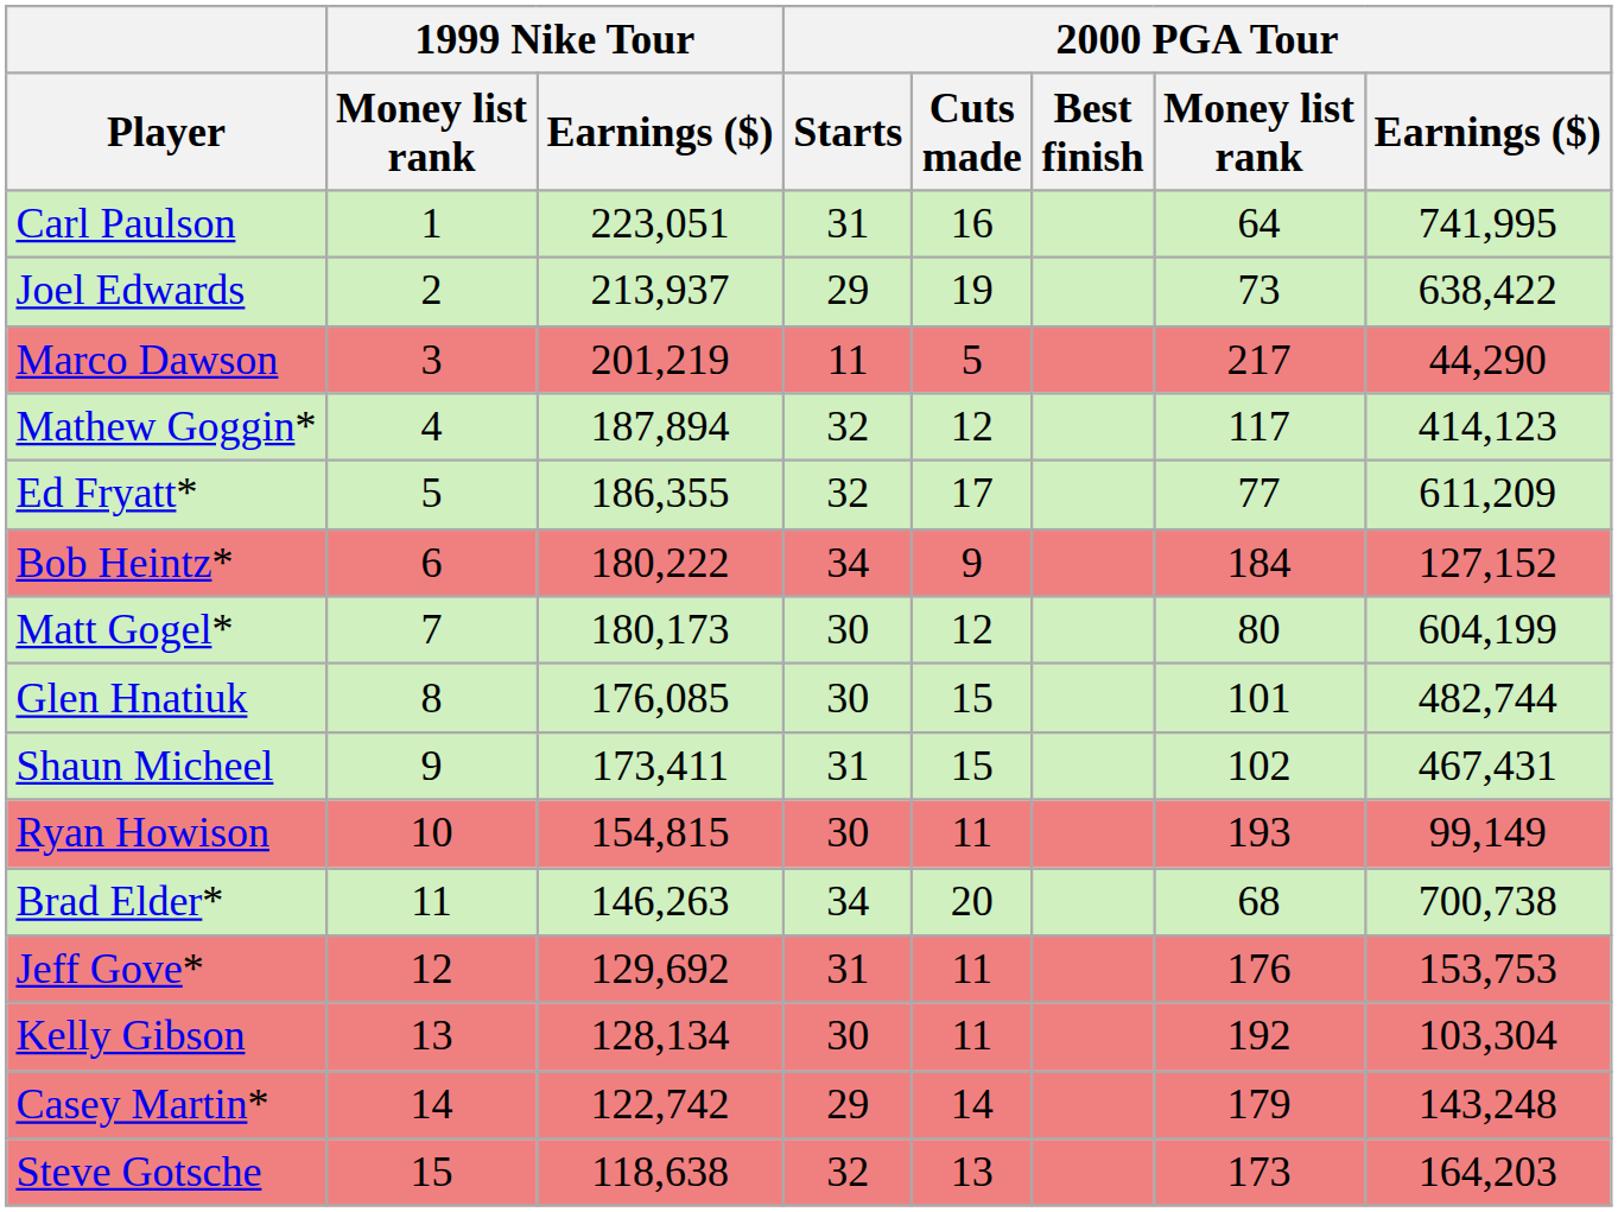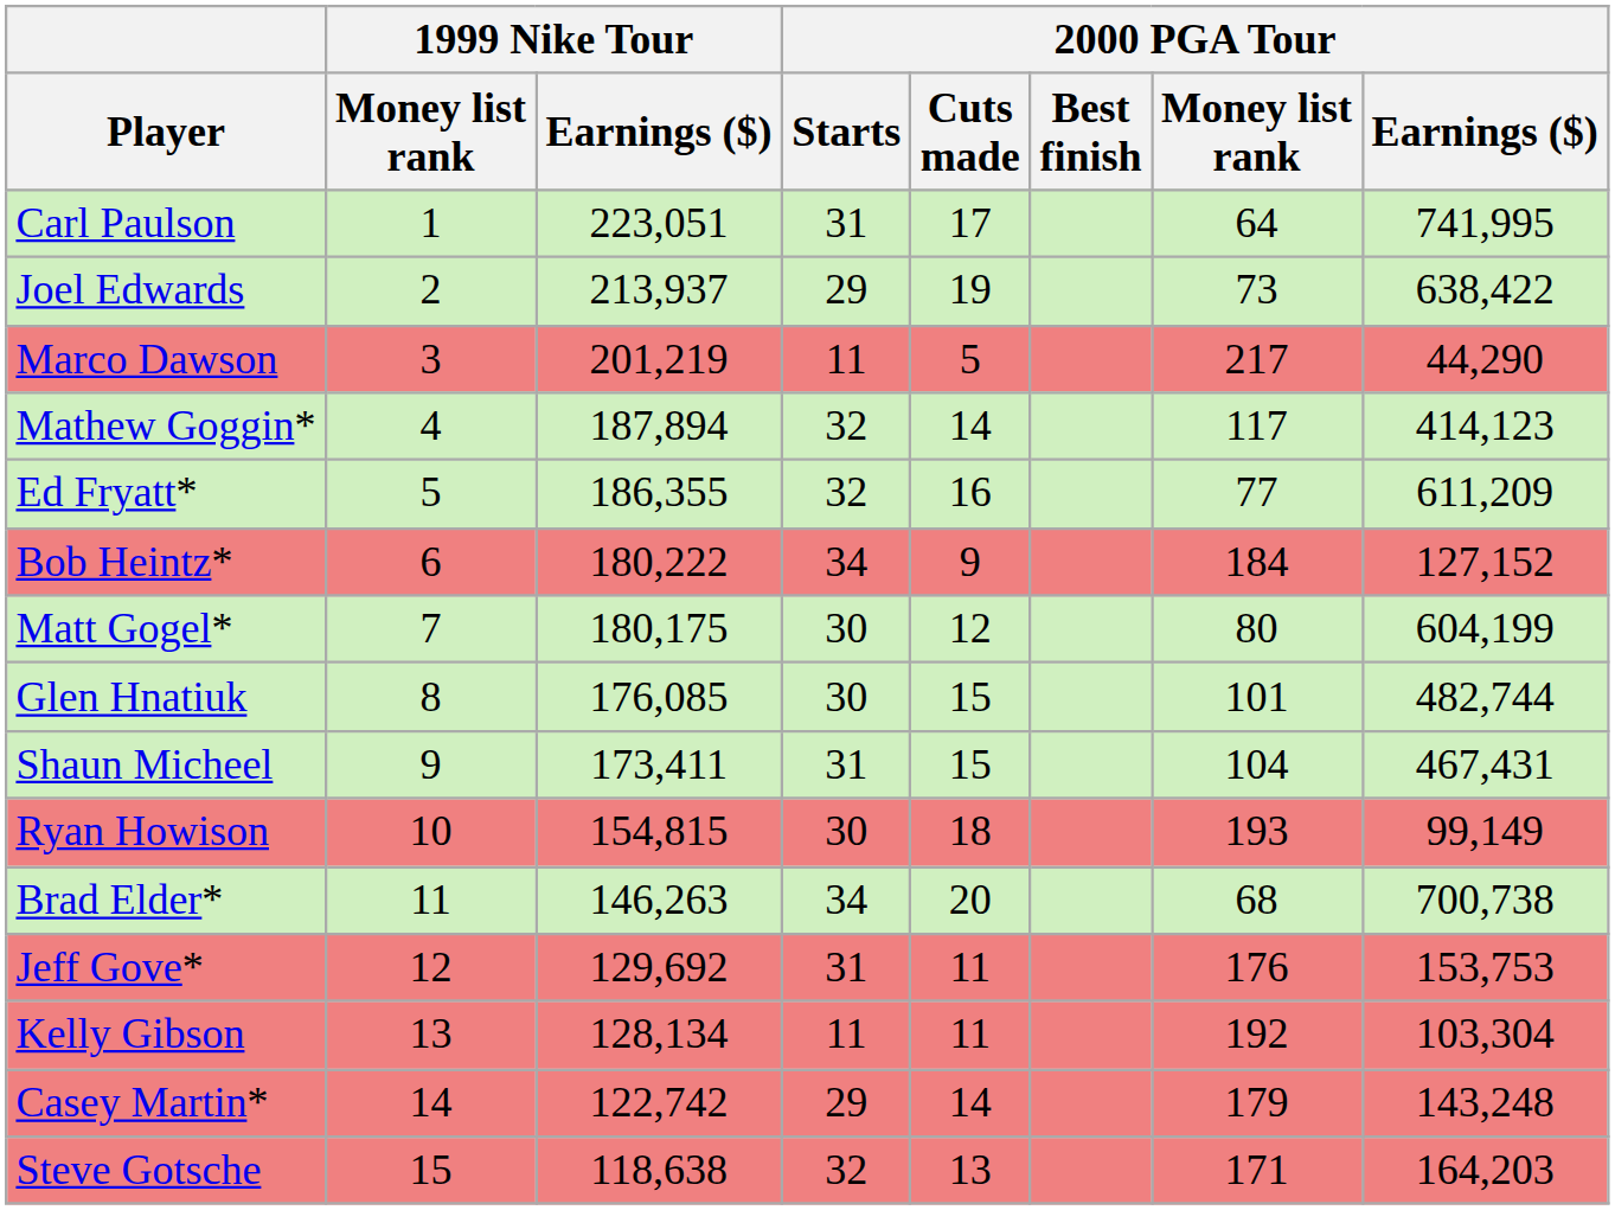Carl Paulson | 2000 PGA Tour / Cuts made: 16 -> 17
Mathew Goggin* | 2000 PGA Tour / Cuts made: 12 -> 14
Ed Fryatt* | 2000 PGA Tour / Cuts made: 17 -> 16
Matt Gogel* | 1999 Nike Tour / Earnings ($): 180,173 -> 180,175
Shaun Micheel | 2000 PGA Tour / Money list rank: 102 -> 104
Ryan Howison | 2000 PGA Tour / Cuts made: 11 -> 18
Kelly Gibson | 2000 PGA Tour / Starts: 30 -> 11
Steve Gotsche | 2000 PGA Tour / Money list rank: 173 -> 171
